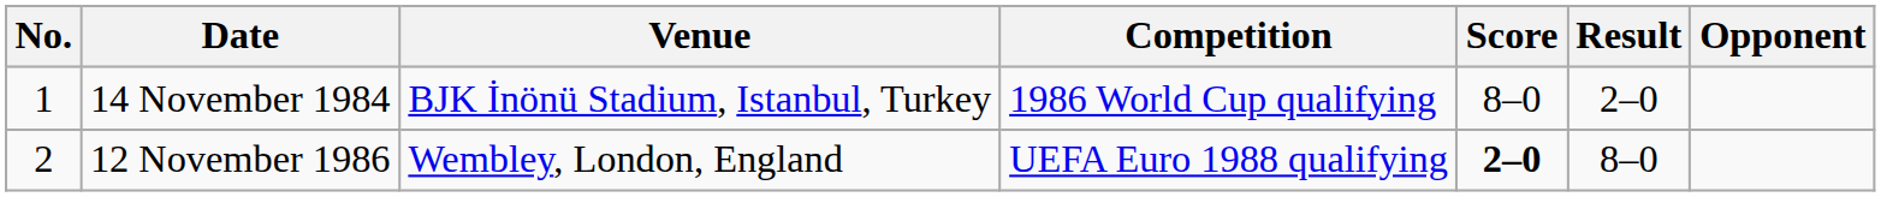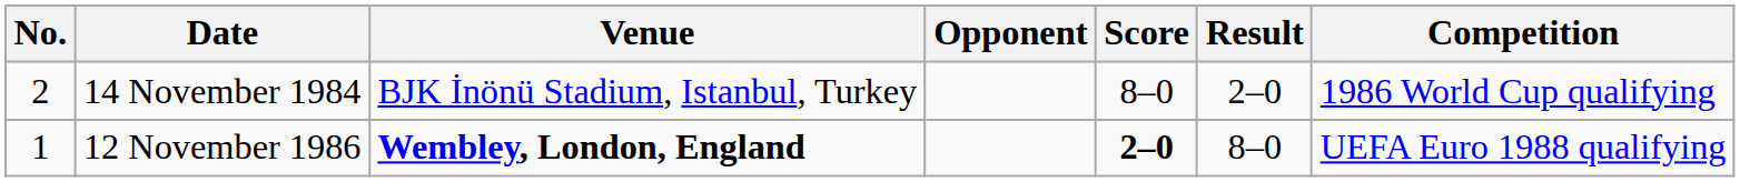columns swapped: Opponent <-> Competition
14 November 1984 | No.: 1 -> 2
12 November 1986 | No.: 2 -> 1
12 November 1986 | Venue: normal -> bold
